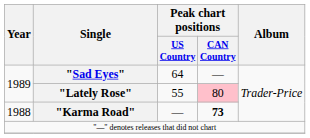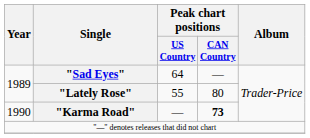"Lately Rose" | Peak chart positions / CAN Country: pink background -> no background
"Karma Road" | Year: 1988 -> 1990
